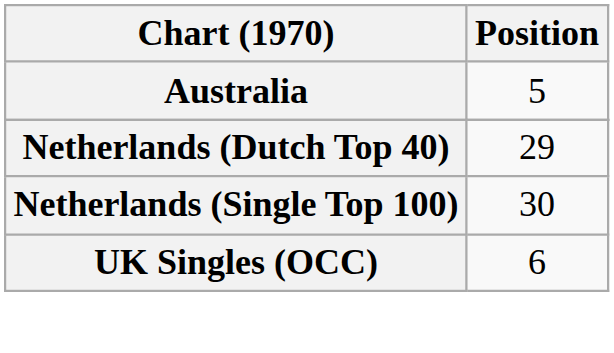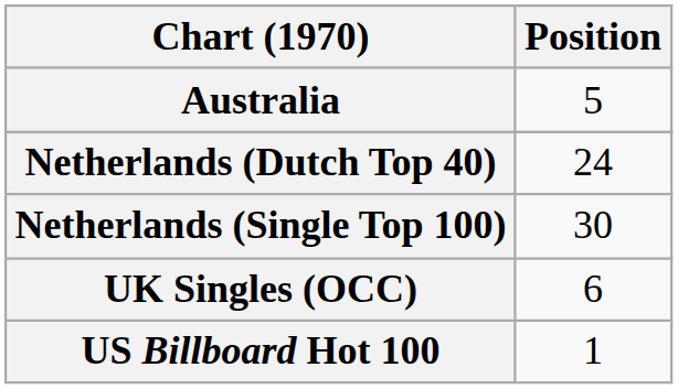Netherlands (Dutch Top 40) | Position: 29 -> 24
+ row: US Billboard Hot 100 | 1
